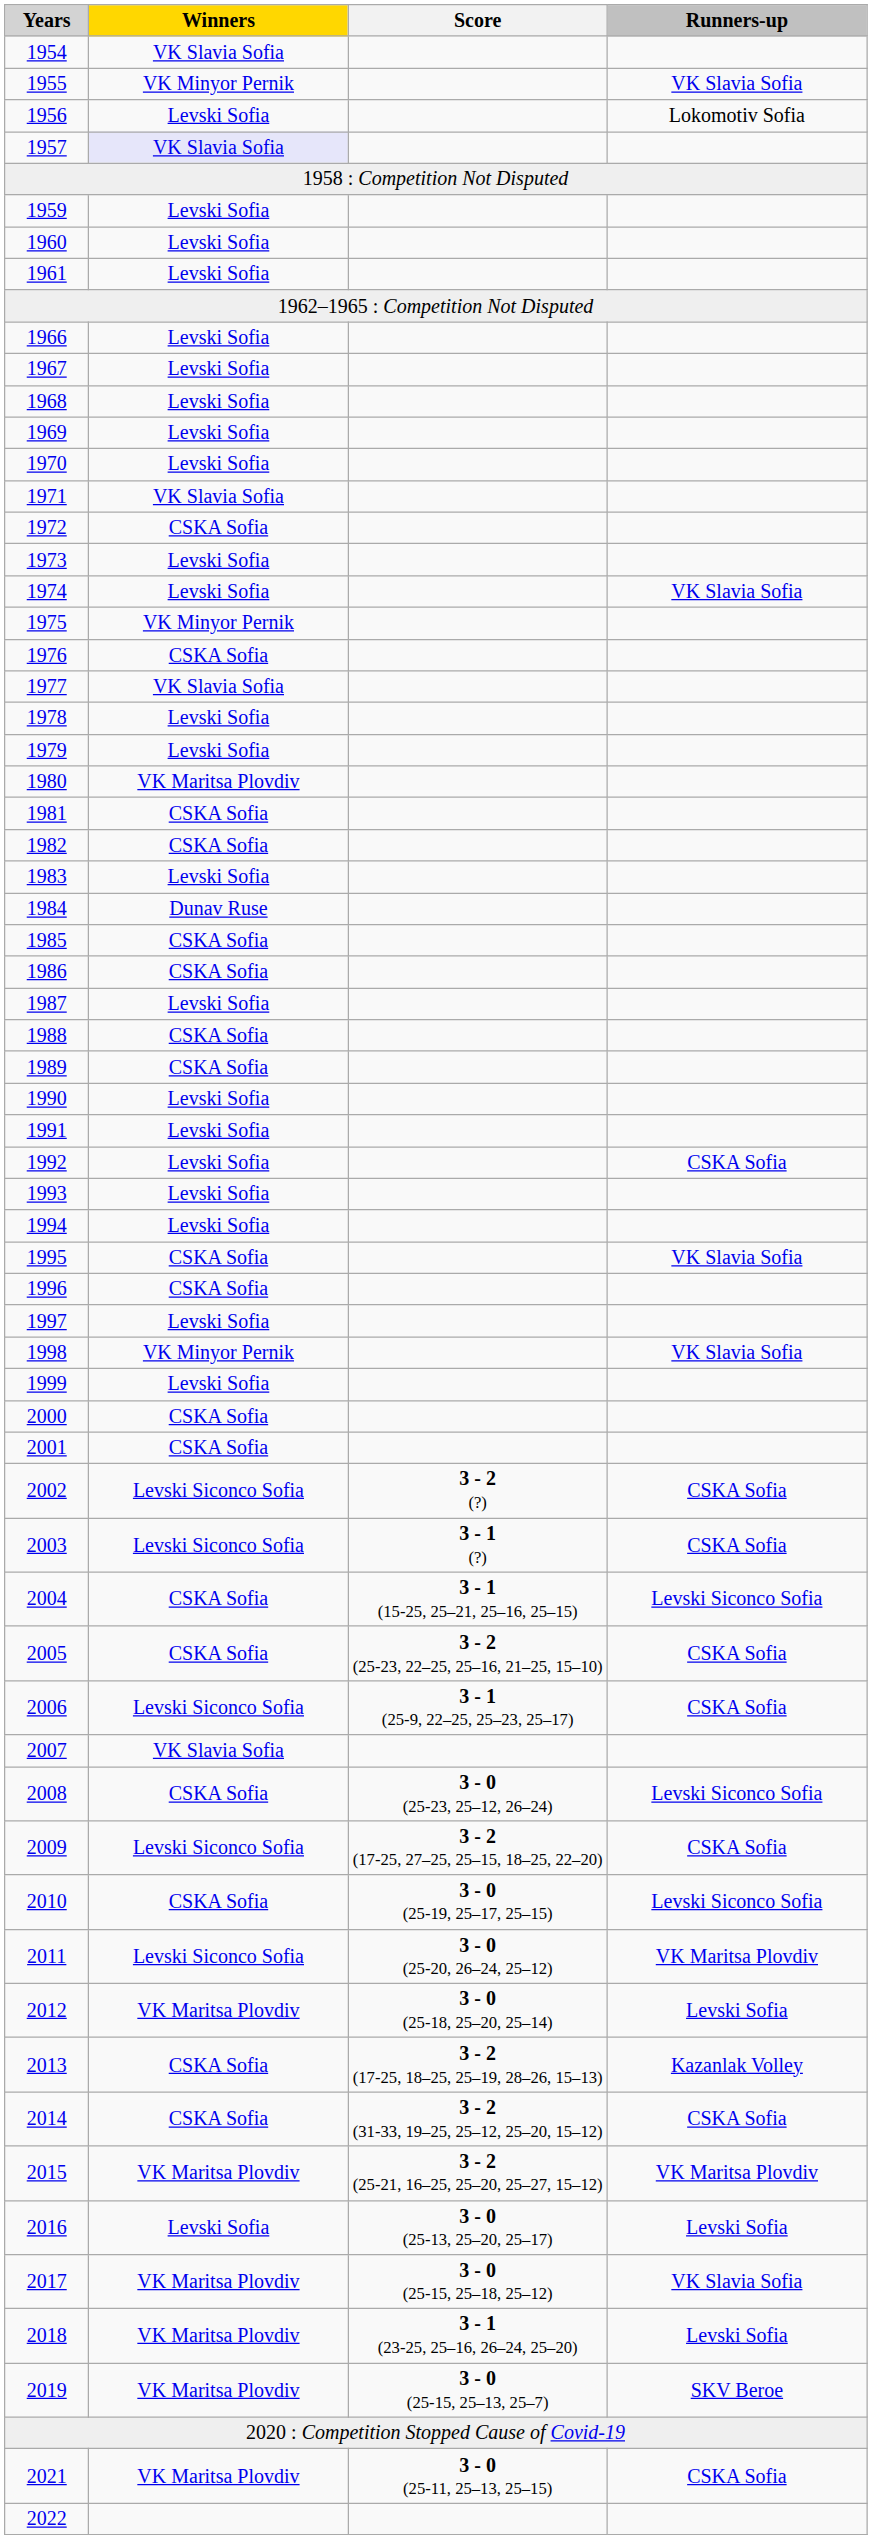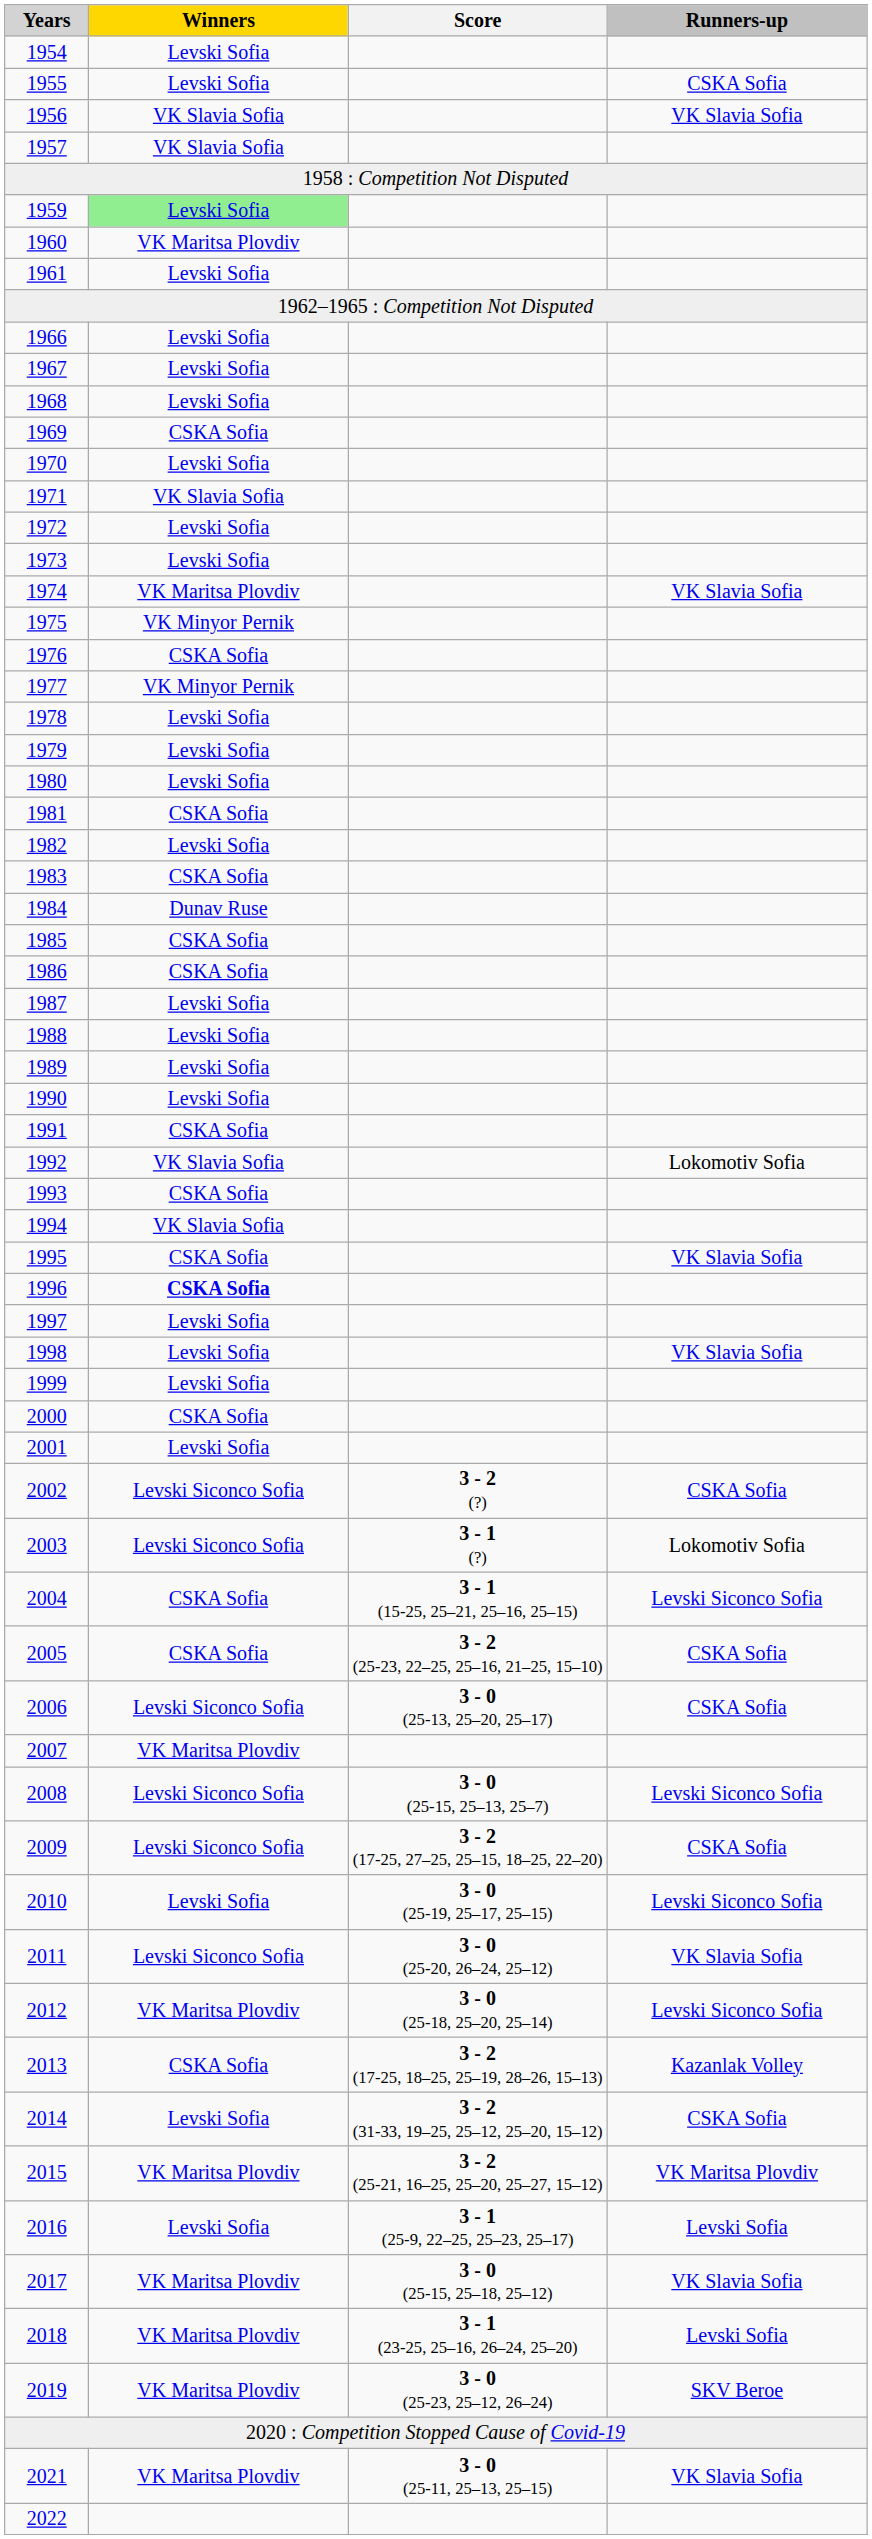1954 | Winners: VK Slavia Sofia -> Levski Sofia
1955 | Winners: VK Minyor Pernik -> Levski Sofia
1955 | Runners-up: VK Slavia Sofia -> CSKA Sofia
1956 | Winners: Levski Sofia -> VK Slavia Sofia
1956 | Runners-up: Lokomotiv Sofia -> VK Slavia Sofia
1957 | Winners: lavender background -> no background
1959 | Winners: no background -> lightgreen background
1960 | Winners: Levski Sofia -> VK Maritsa Plovdiv
1969 | Winners: Levski Sofia -> CSKA Sofia
1972 | Winners: CSKA Sofia -> Levski Sofia
1974 | Winners: Levski Sofia -> VK Maritsa Plovdiv
1977 | Winners: VK Slavia Sofia -> VK Minyor Pernik
1980 | Winners: VK Maritsa Plovdiv -> Levski Sofia
1982 | Winners: CSKA Sofia -> Levski Sofia
1983 | Winners: Levski Sofia -> CSKA Sofia
1988 | Winners: CSKA Sofia -> Levski Sofia
1989 | Winners: CSKA Sofia -> Levski Sofia
1991 | Winners: Levski Sofia -> CSKA Sofia
1992 | Winners: Levski Sofia -> VK Slavia Sofia
1992 | Runners-up: CSKA Sofia -> Lokomotiv Sofia
1993 | Winners: Levski Sofia -> CSKA Sofia
1994 | Winners: Levski Sofia -> VK Slavia Sofia
1996 | Winners: normal -> bold
1998 | Winners: VK Minyor Pernik -> Levski Sofia
2001 | Winners: CSKA Sofia -> Levski Sofia
2003 | Runners-up: CSKA Sofia -> Lokomotiv Sofia
2006 | Score: 3 - 1 (25-9, 22–25, 25–23, 25–17) -> 3 - 0 (25-13, 25–20, 25–17)
2007 | Winners: VK Slavia Sofia -> VK Maritsa Plovdiv
2008 | Winners: CSKA Sofia -> Levski Siconco Sofia
2008 | Score: 3 - 0 (25-23, 25–12, 26–24) -> 3 - 0 (25-15, 25–13, 25–7)
2010 | Winners: CSKA Sofia -> Levski Sofia
2011 | Runners-up: VK Maritsa Plovdiv -> VK Slavia Sofia
2012 | Runners-up: Levski Sofia -> Levski Siconco Sofia
2014 | Winners: CSKA Sofia -> Levski Sofia
2016 | Score: 3 - 0 (25-13, 25–20, 25–17) -> 3 - 1 (25-9, 22–25, 25–23, 25–17)
2019 | Score: 3 - 0 (25-15, 25–13, 25–7) -> 3 - 0 (25-23, 25–12, 26–24)
2021 | Runners-up: CSKA Sofia -> VK Slavia Sofia
